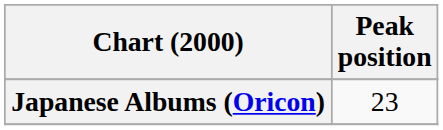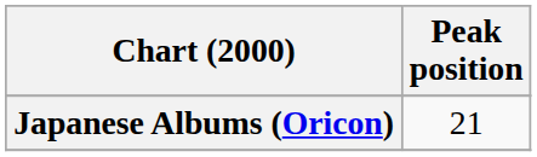Japanese Albums (Oricon) | Peak position: 23 -> 21
